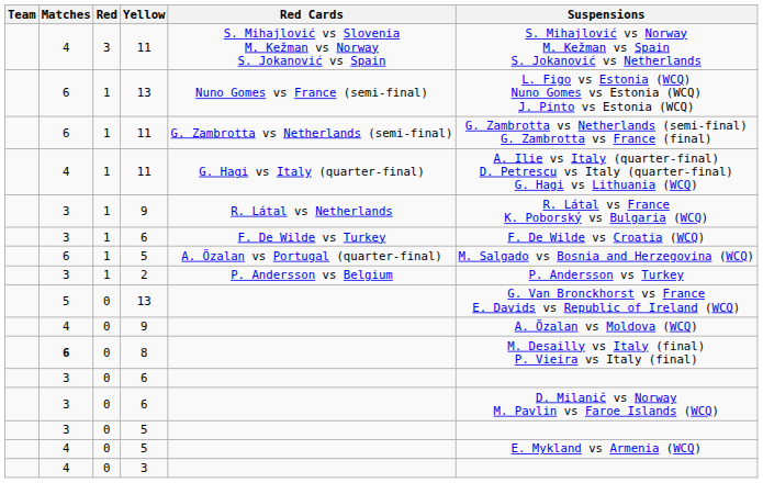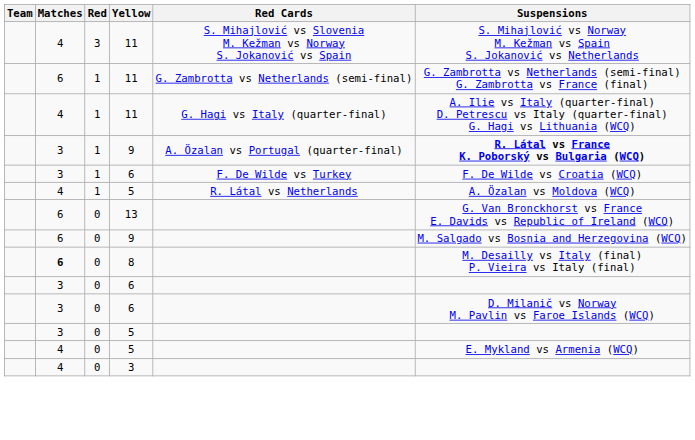- row: 6 | 1 | 13 | Nuno Gomes vs France (semi-final) | L. Figo vs Estonia (WCQ) Nuno Gomes vs Estonia (WCQ) J. Pinto vs Estonia (WCQ)
1 / 9 | Red Cards: R. Látal vs Netherlands -> A. Özalan vs Portugal (quarter-final)
1 / 9 | Suspensions: normal -> bold
1 / 5 | Matches: 6 -> 4
1 / 5 | Red Cards: A. Özalan vs Portugal (quarter-final) -> R. Látal vs Netherlands
1 / 5 | Suspensions: M. Salgado vs Bosnia and Herzegovina (WCQ) -> A. Özalan vs Moldova (WCQ)
- row: 3 | 1 | 2 | P. Andersson vs Belgium | P. Andersson vs Turkey
0 / 13 | Matches: 5 -> 6
0 / 9 | Matches: 4 -> 6
0 / 9 | Suspensions: A. Özalan vs Moldova (WCQ) -> M. Salgado vs Bosnia and Herzegovina (WCQ)
